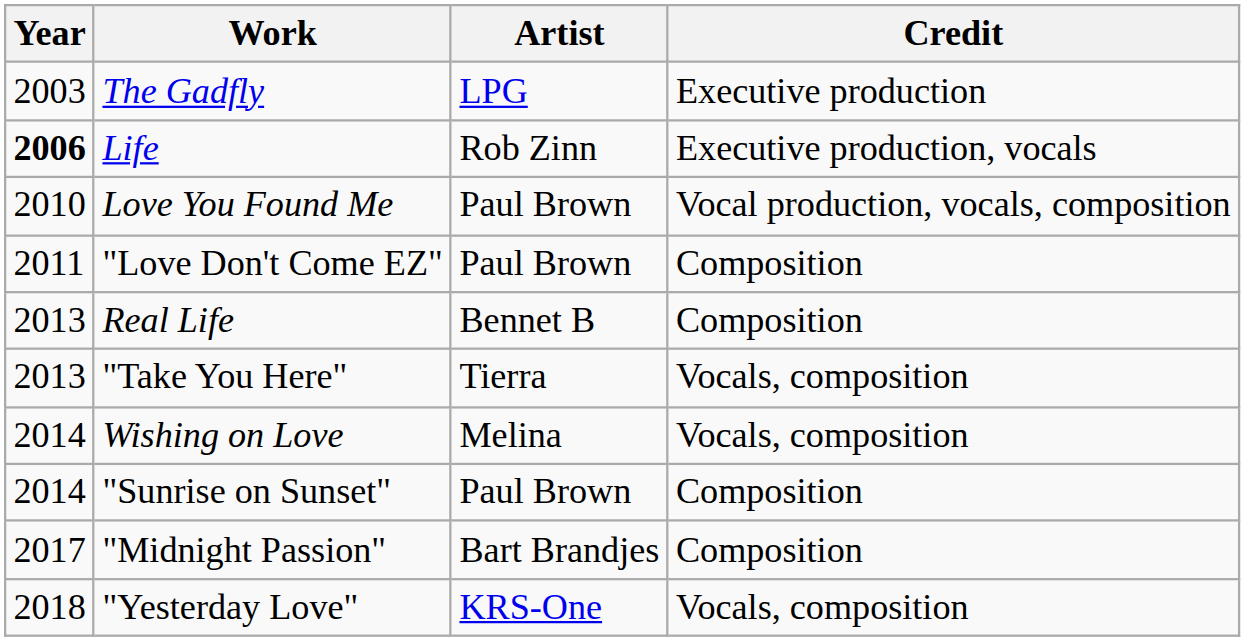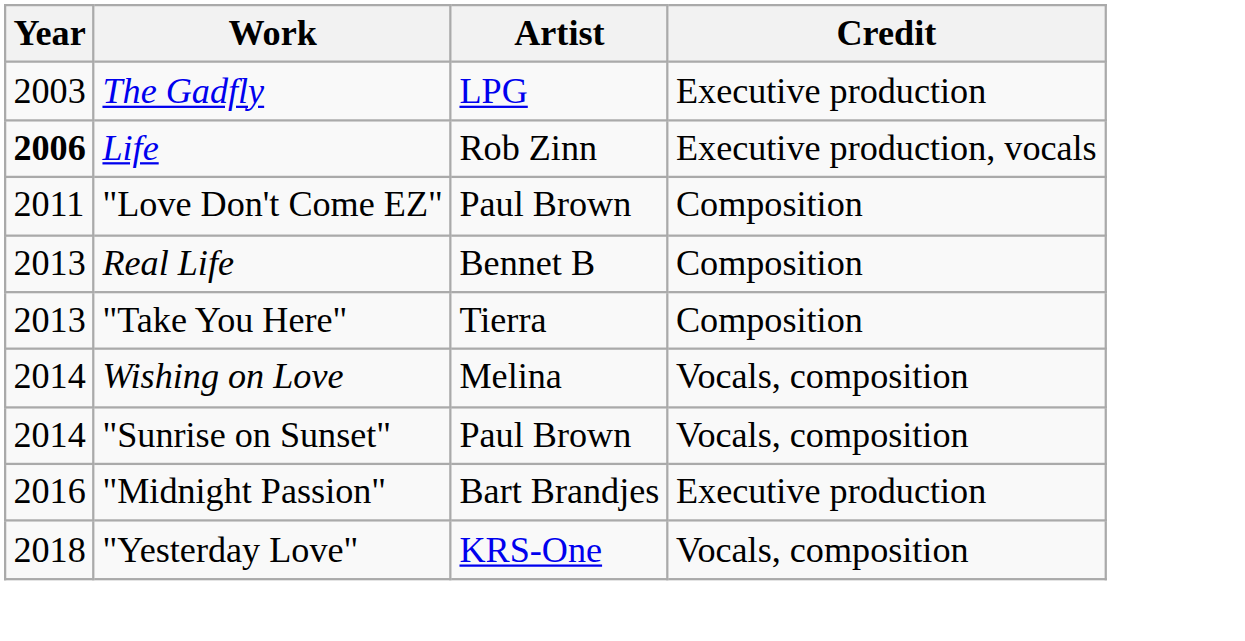- row: 2010 | Love You Found Me | Paul Brown | Vocal production, vocals, composition
"Take You Here" | Credit: Vocals, composition -> Composition
"Sunrise on Sunset" | Credit: Composition -> Vocals, composition
"Midnight Passion" | Year: 2017 -> 2016
"Midnight Passion" | Credit: Composition -> Executive production
